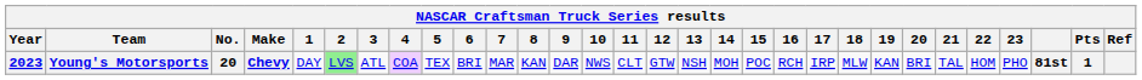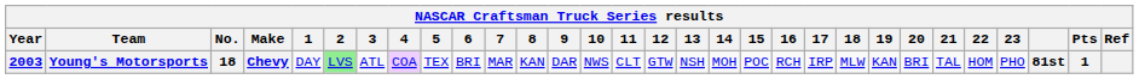Young's Motorsports | Year: 2023 -> 2003
Young's Motorsports | No.: 20 -> 18
